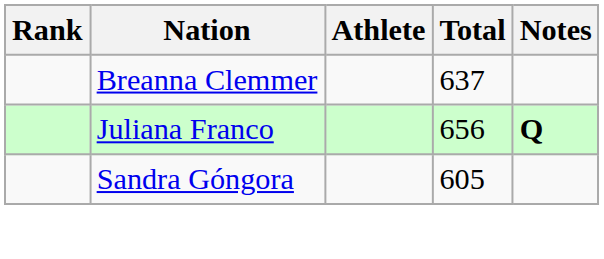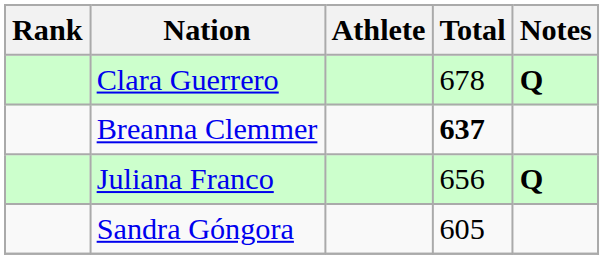+ row: Clara Guerrero | 678 | Q
Breanna Clemmer | Total: normal -> bold
